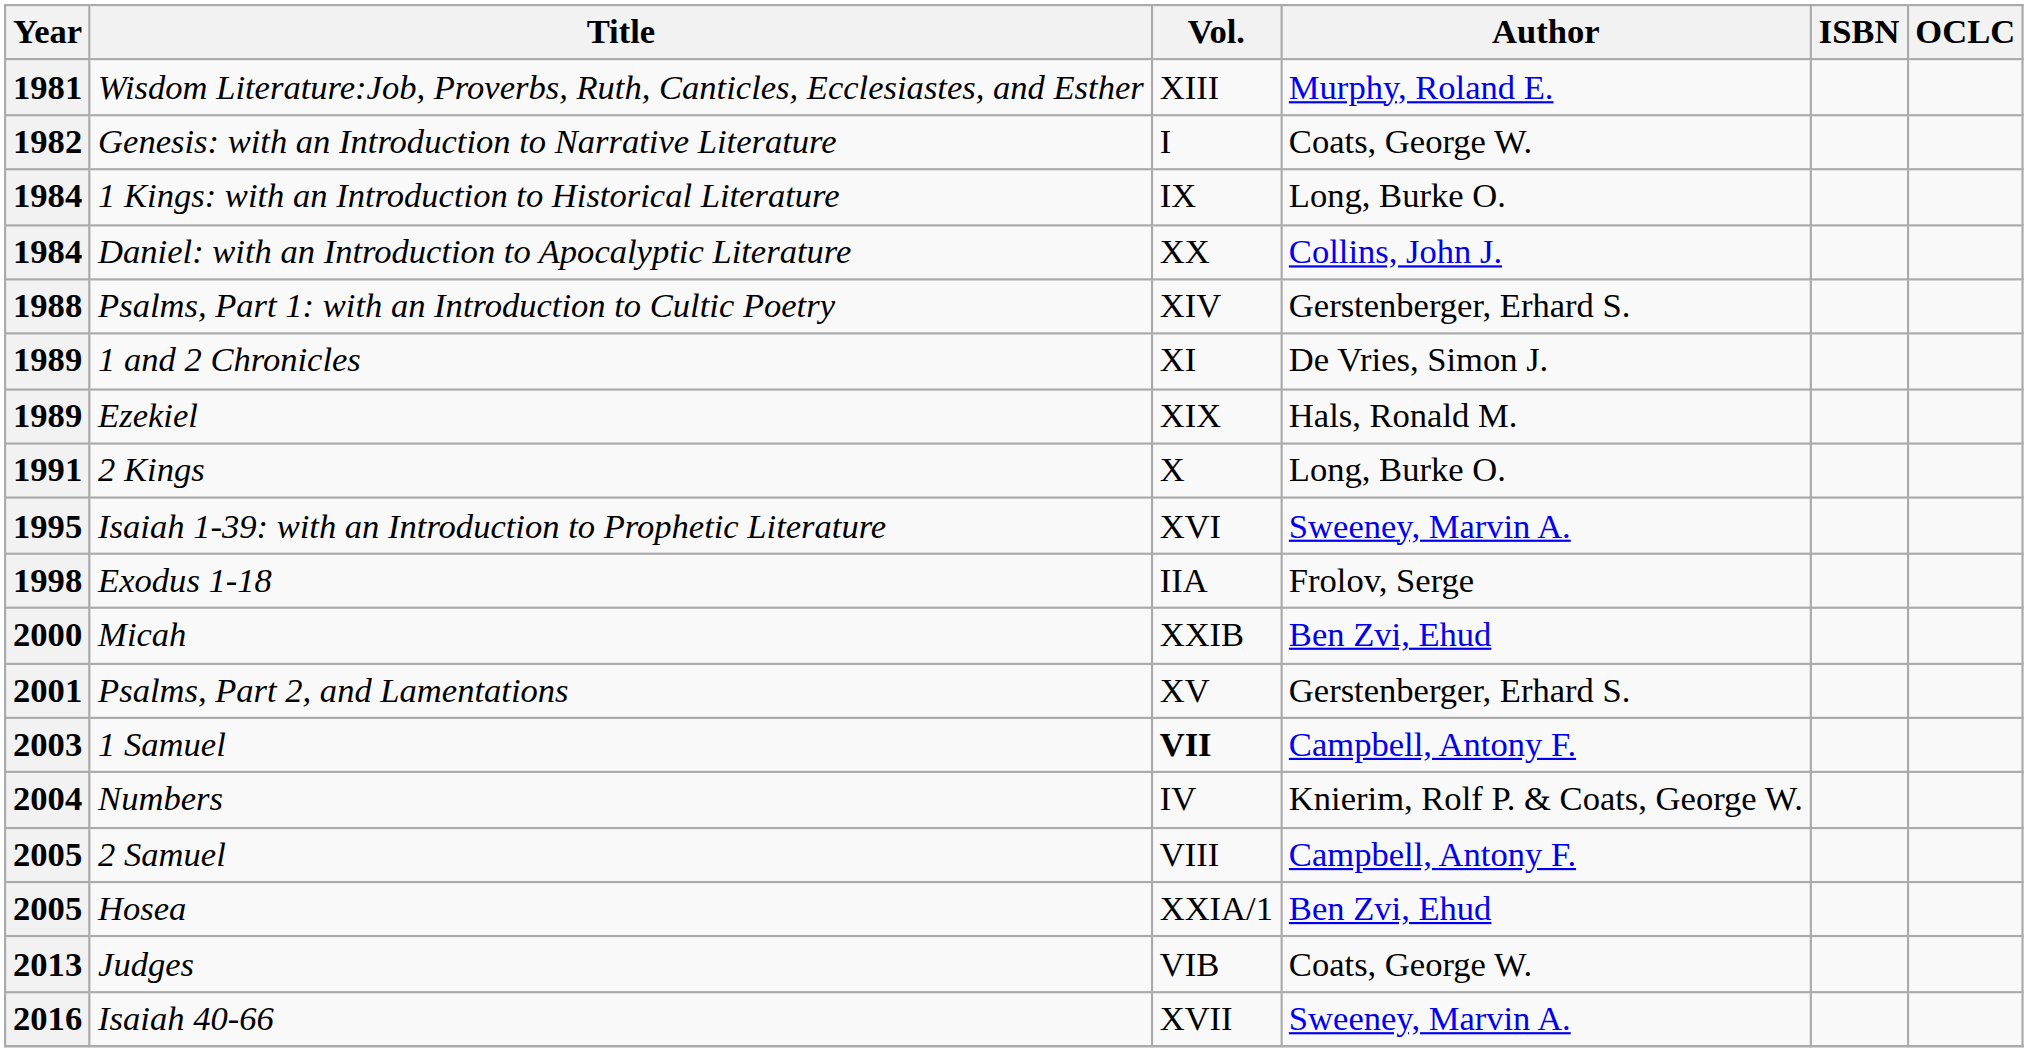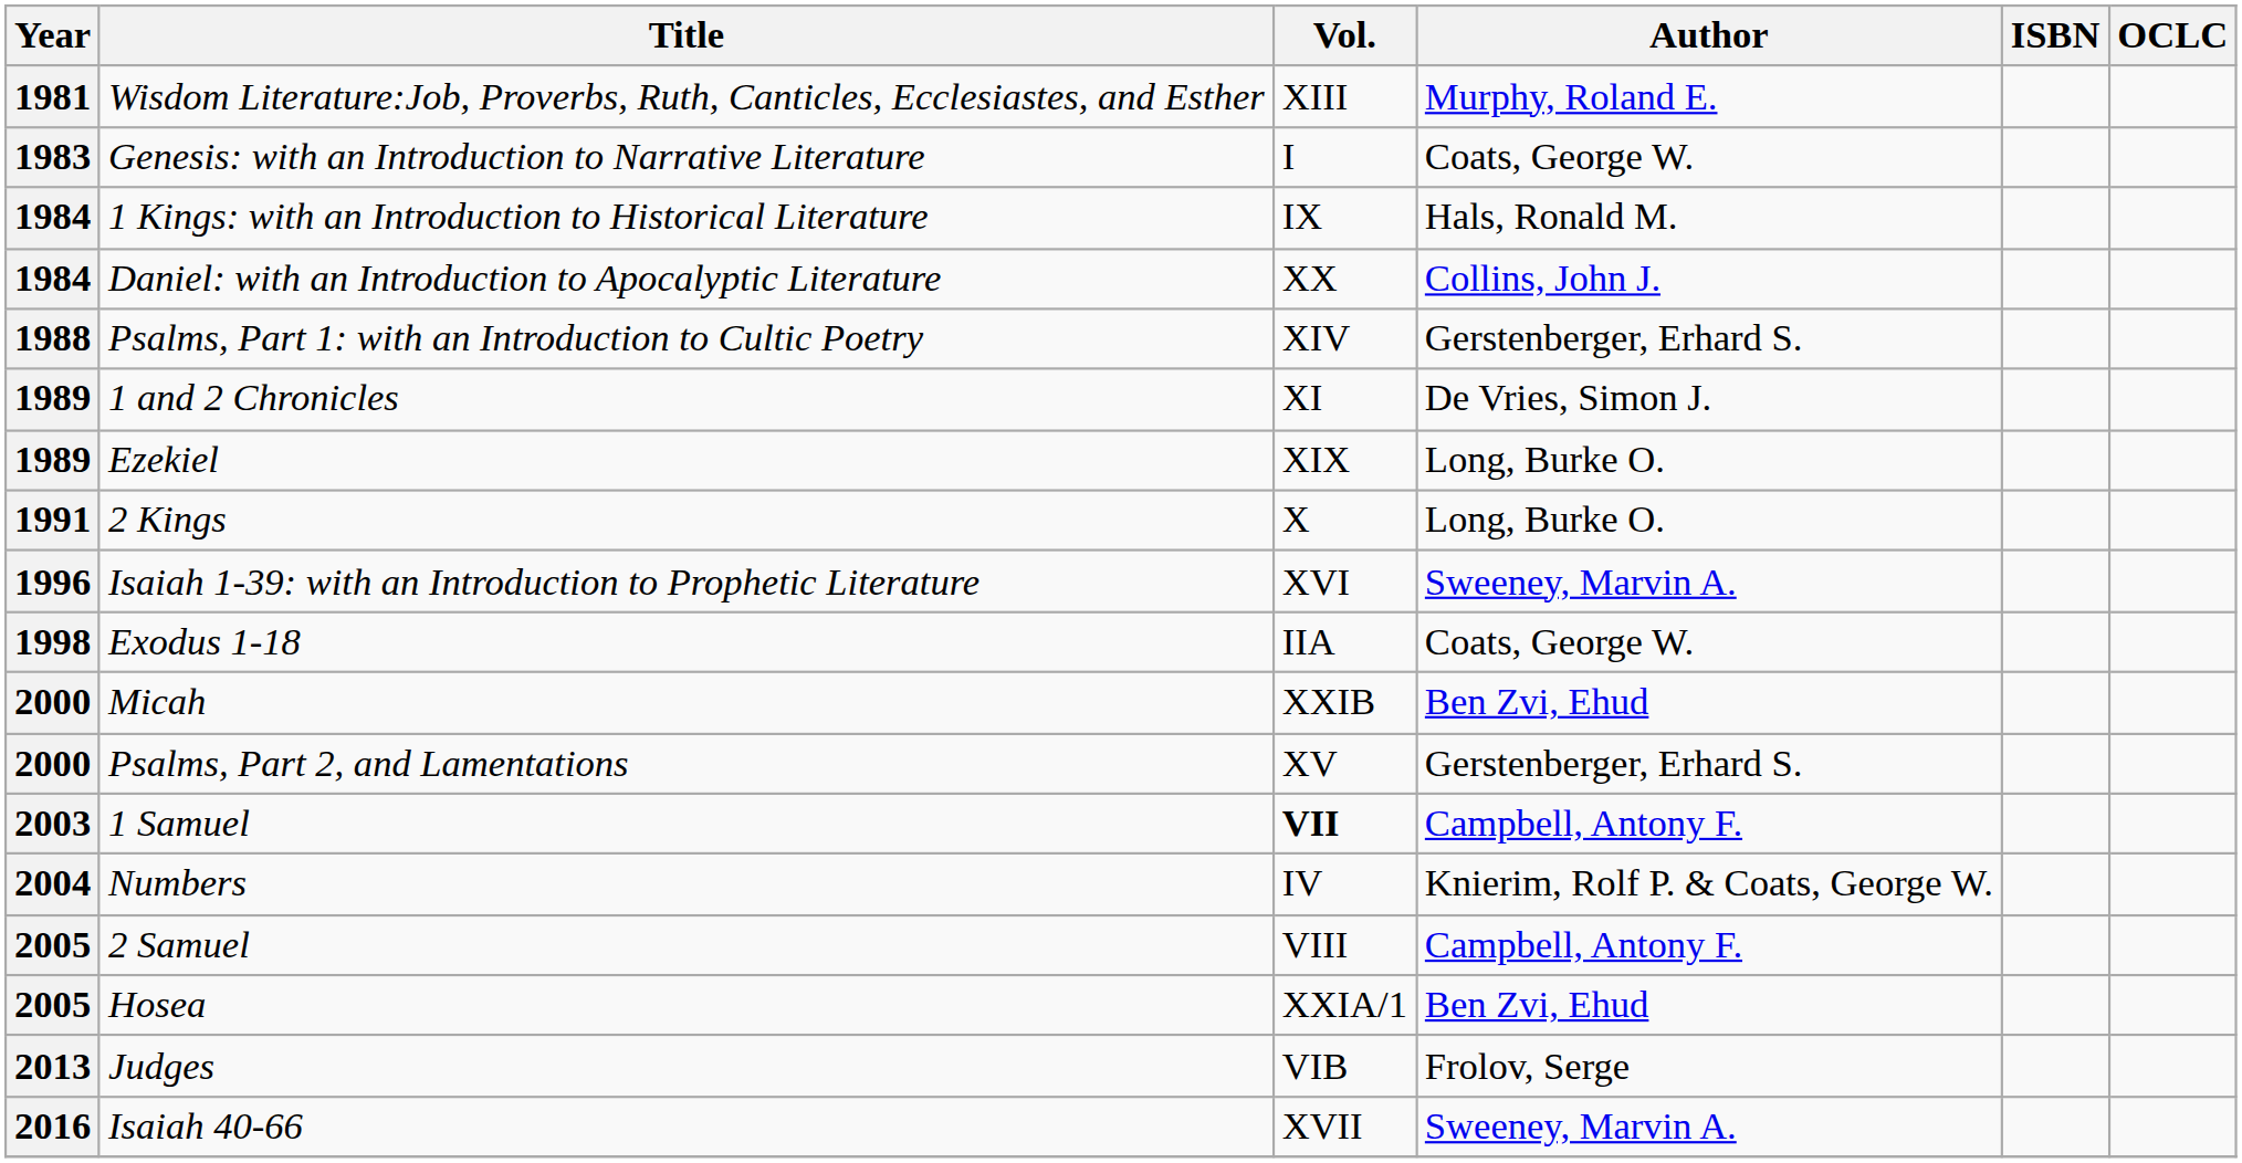Genesis: with an Introduction to Narrative Literature | Year: 1982 -> 1983
1 Kings: with an Introduction to Historical Literature | Author: Long, Burke O. -> Hals, Ronald M.
Ezekiel | Author: Hals, Ronald M. -> Long, Burke O.
Isaiah 1-39: with an Introduction to Prophetic Literature | Year: 1995 -> 1996
Exodus 1-18 | Author: Frolov, Serge -> Coats, George W.
Psalms, Part 2, and Lamentations | Year: 2001 -> 2000
Judges | Author: Coats, George W. -> Frolov, Serge
